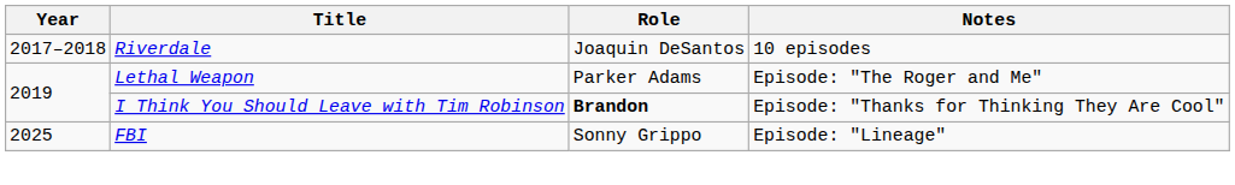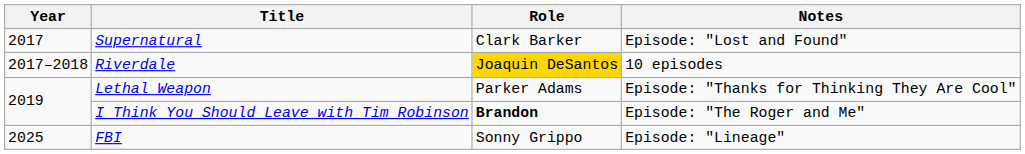+ row: 2017 | Supernatural | Clark Barker | Episode: "Lost and Found"
Riverdale | Role: no background -> gold background
Lethal Weapon | Notes: Episode: "The Roger and Me" -> Episode: "Thanks for Thinking They Are Cool"
I Think You Should Leave with Tim Robinson | Notes: Episode: "Thanks for Thinking They Are Cool" -> Episode: "The Roger and Me"
